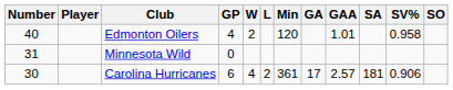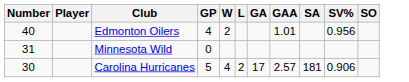- column: Min | 120 | 361
Edmonton Oilers | SV%: 0.958 -> 0.956
Carolina Hurricanes | GP: 6 -> 5
